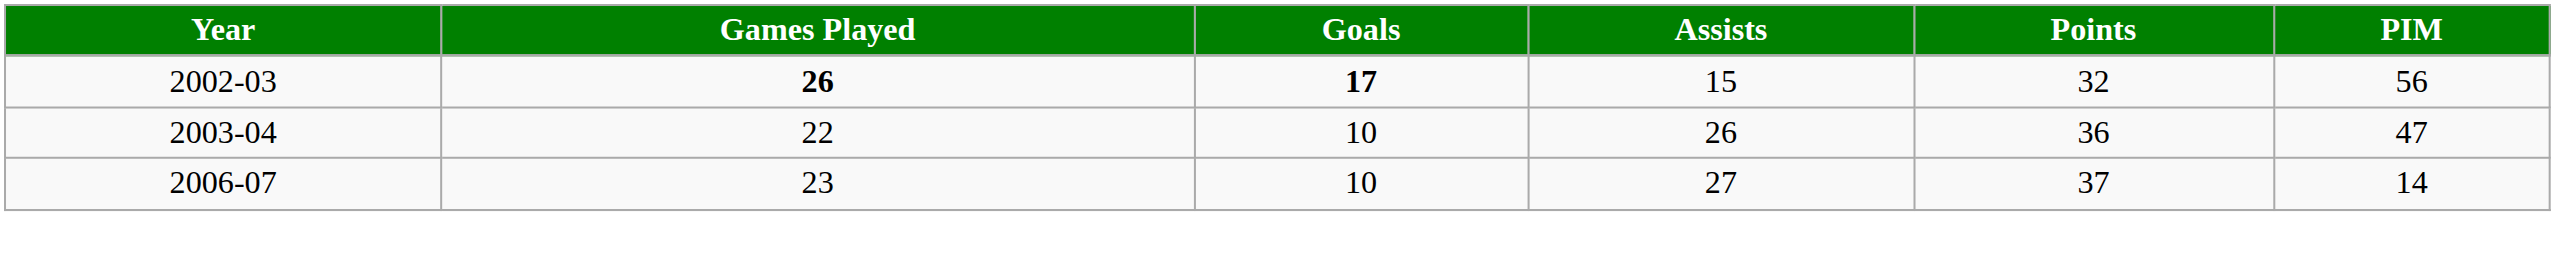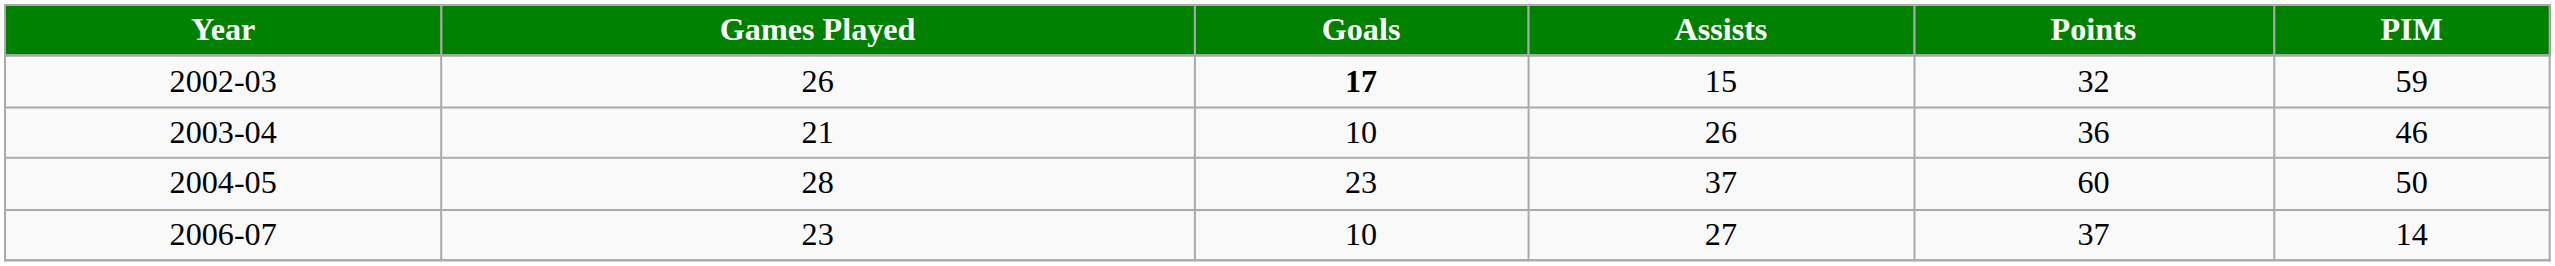2002-03 | Games Played: bold -> normal
2002-03 | PIM: 56 -> 59
2003-04 | Games Played: 22 -> 21
2003-04 | PIM: 47 -> 46
+ row: 2004-05 | 28 | 23 | 37 | 60 | 50
